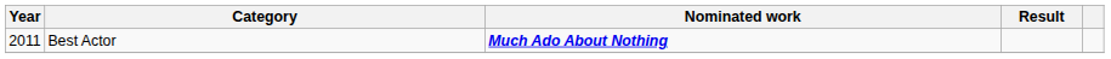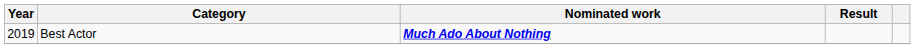Best Actor | Year: 2011 -> 2019
